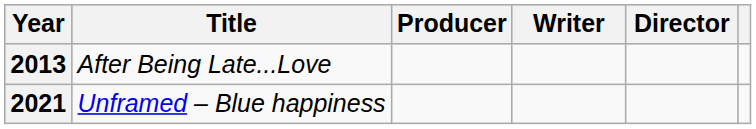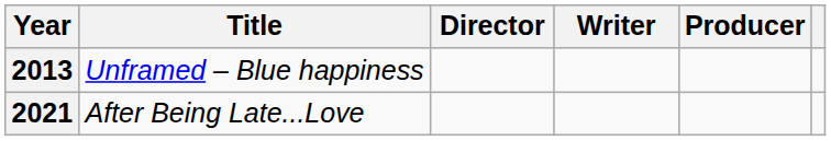columns swapped: Director <-> Producer
2013 | Title: After Being Late...Love -> Unframed – Blue happiness
2021 | Title: Unframed – Blue happiness -> After Being Late...Love
